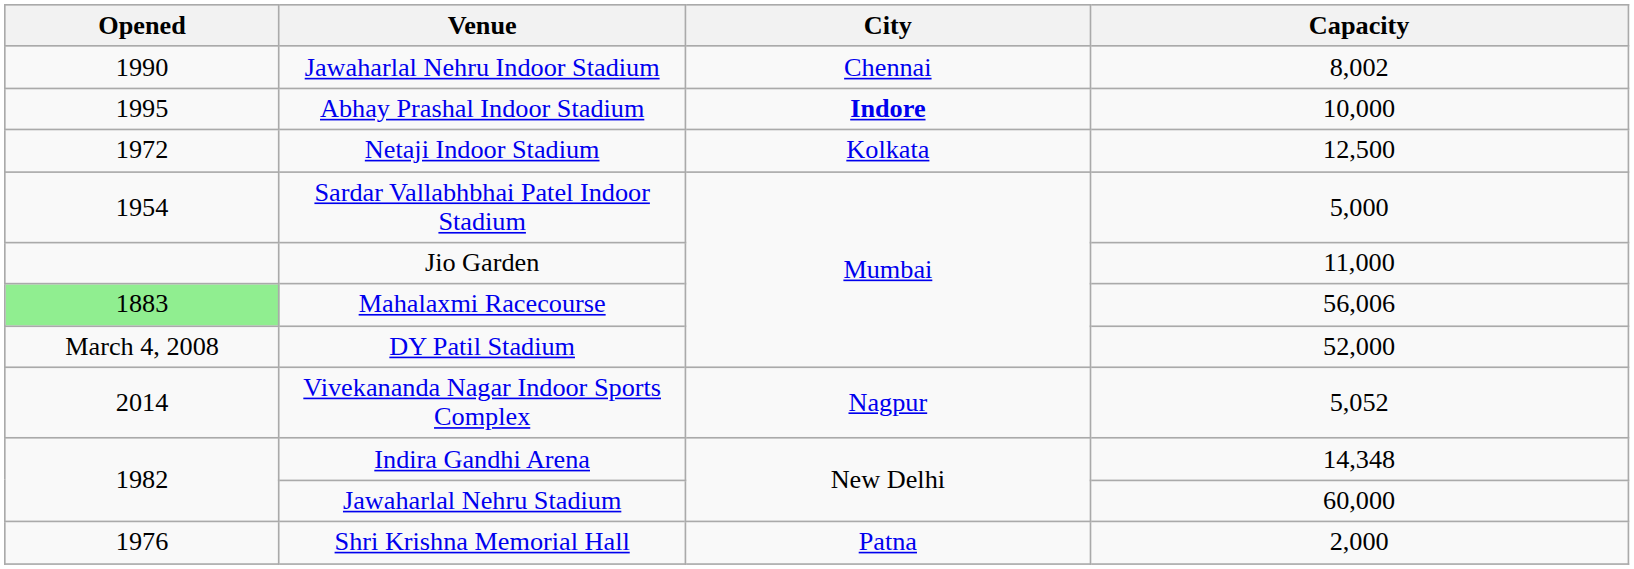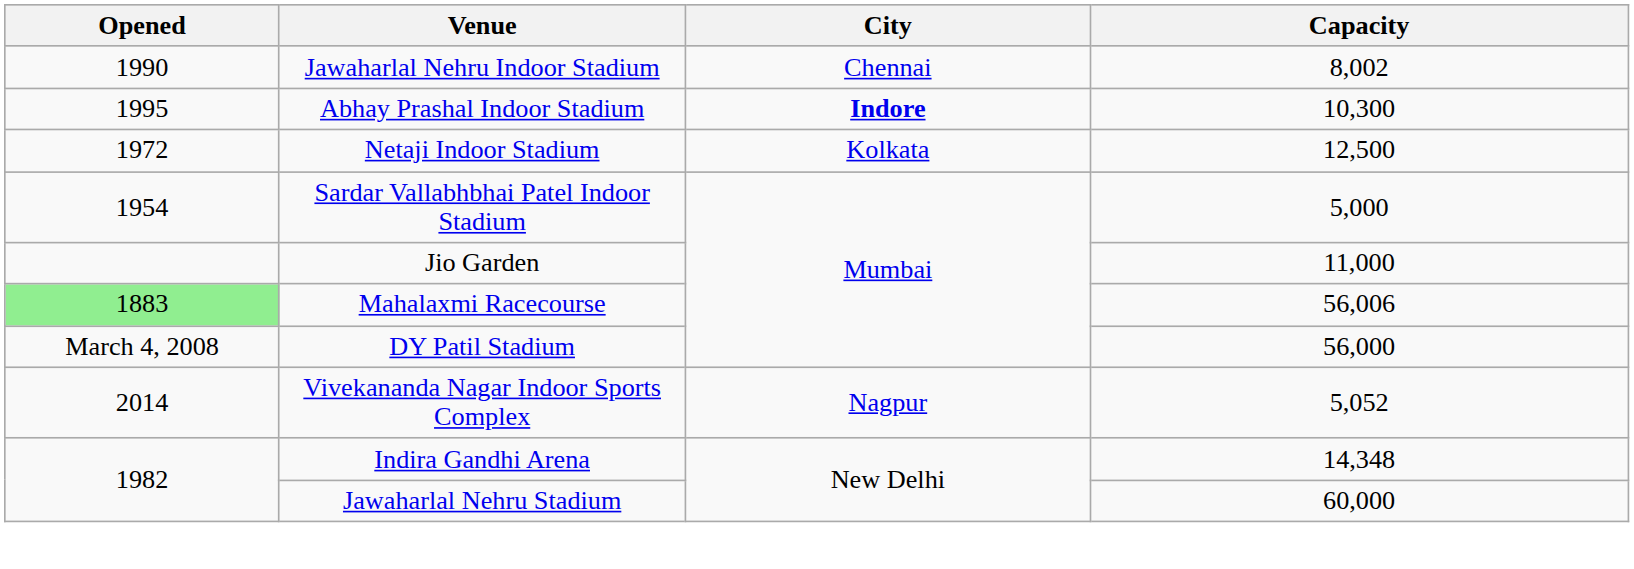Abhay Prashal Indoor Stadium | Capacity: 10,000 -> 10,300
DY Patil Stadium | Capacity: 52,000 -> 56,000
- row: 1976 | Shri Krishna Memorial Hall | Patna | 2,000
